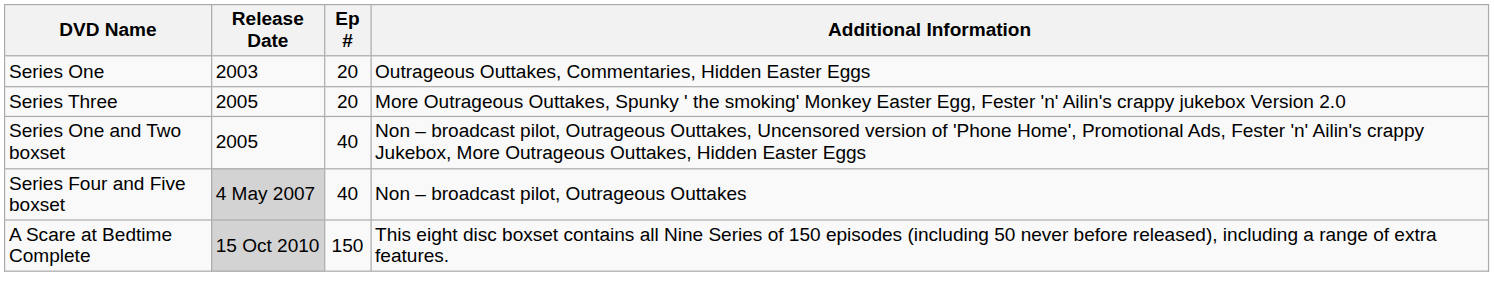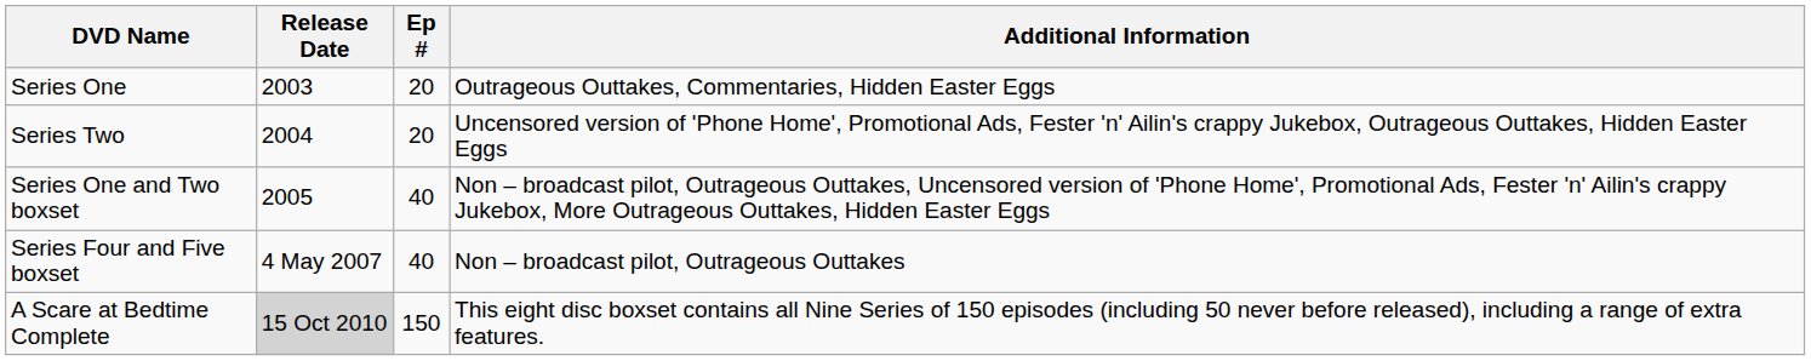+ row: Series Two | 2004 | 20 | Uncensored version of 'Phone Home', Promotional Ads, Fester 'n' Ailin's crappy Jukebox, Outrageous Outtakes, Hidden Easter Eggs
- row: Series Three | 2005 | 20 | More Outrageous Outtakes, Spunky ' the smoking' Monkey Easter Egg, Fester 'n' Ailin's crappy jukebox Version 2.0
Series Four and Five boxset | Release Date: lightgrey background -> no background
